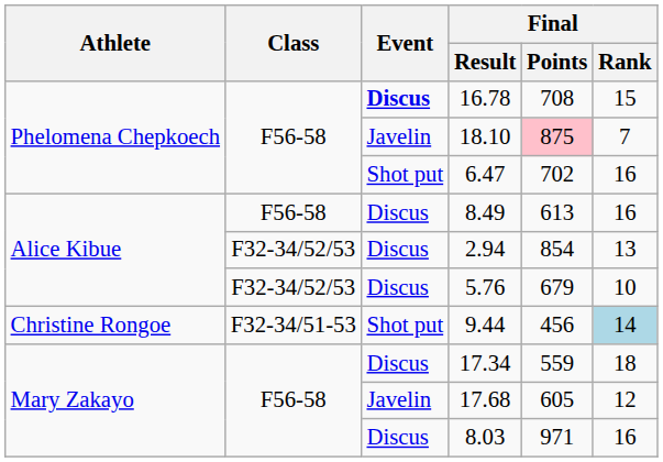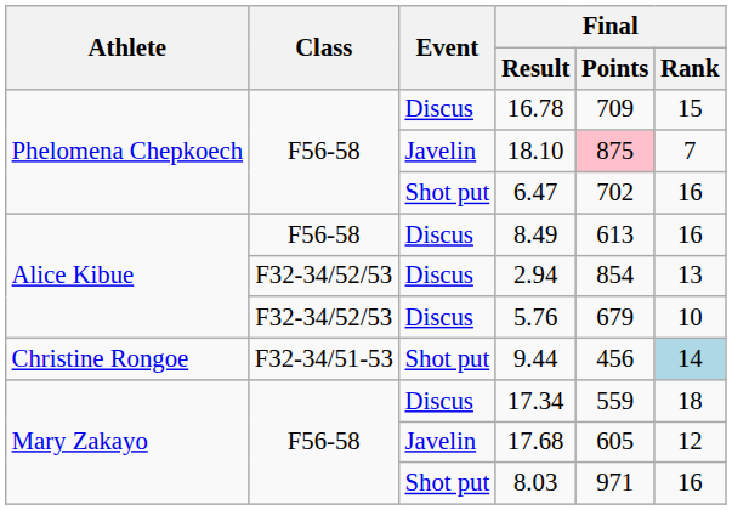16.78 | Event: bold -> normal
16.78 | Final / Points: 708 -> 709
8.03 | Event: Discus -> Shot put
